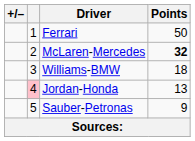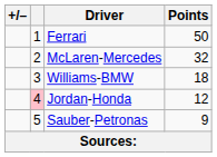McLaren-Mercedes | Points: bold -> normal
Jordan-Honda | Points: 13 -> 12
